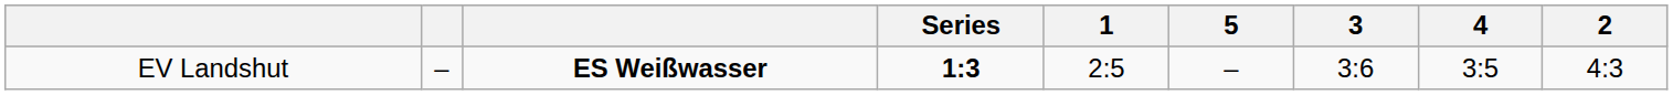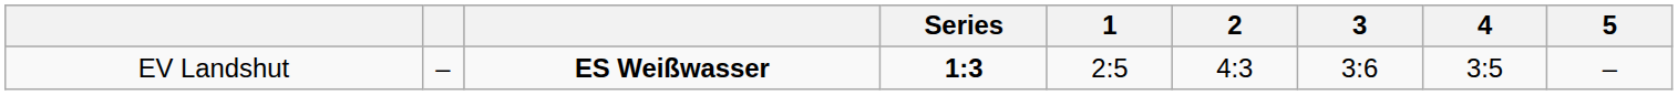columns swapped: 2 <-> 5
